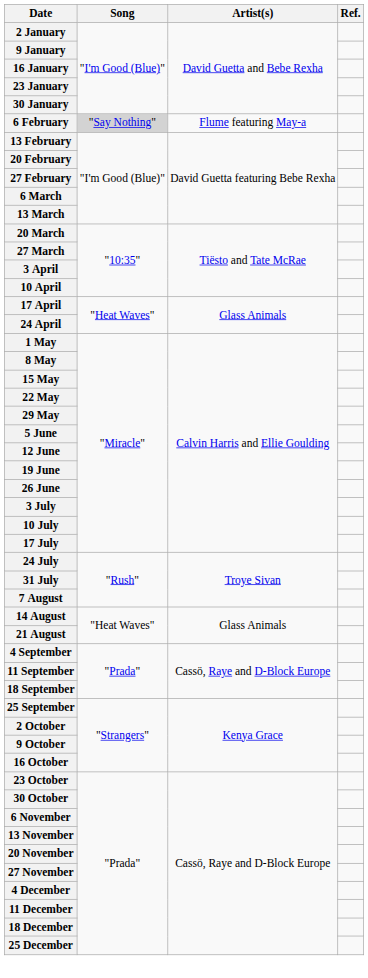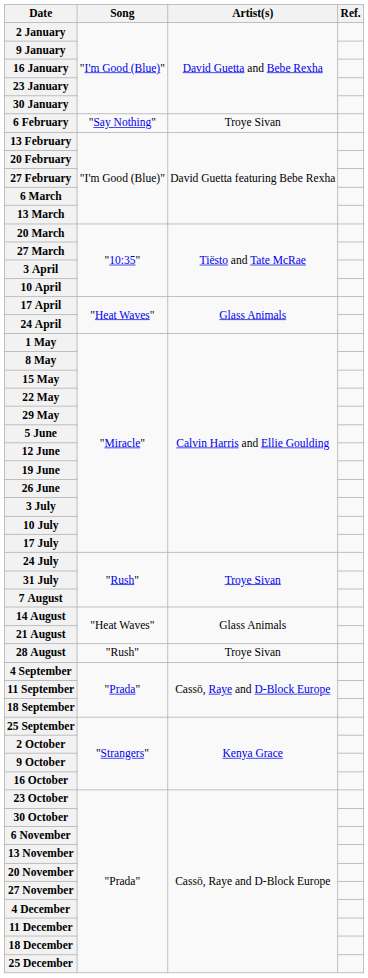6 February | Song: lightgrey background -> no background
6 February | Artist(s): Flume featuring May-a -> Troye Sivan
+ row: 28 August | "Rush" | Troye Sivan
